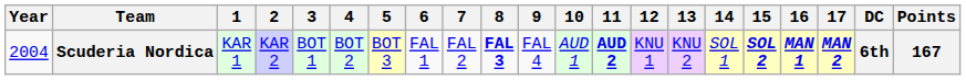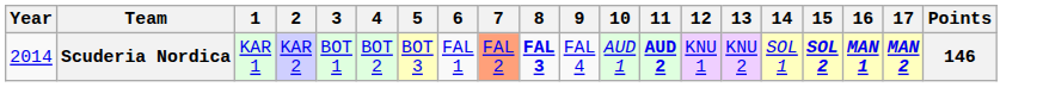- column: DC | 6th
Scuderia Nordica | Year: 2004 -> 2014
Scuderia Nordica | 7: no background -> lightsalmon background
Scuderia Nordica | Points: 167 -> 146
